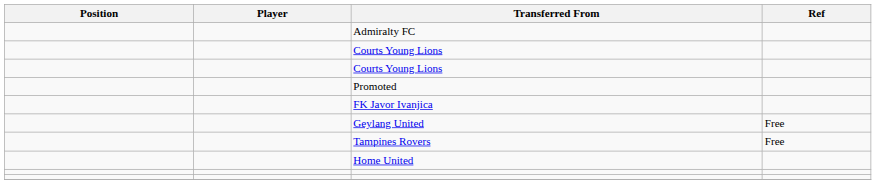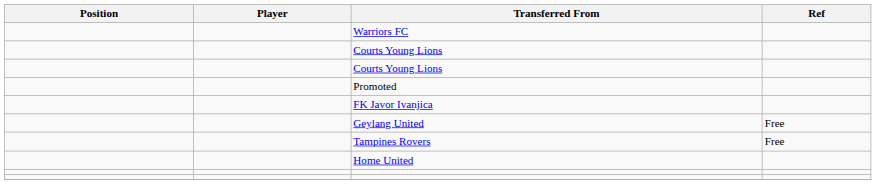+ row: Warriors FC
- row: Admiralty FC
